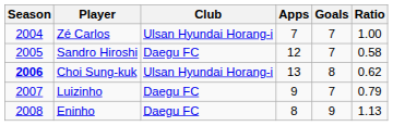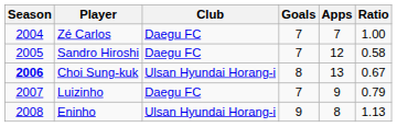columns swapped: Goals <-> Apps
Zé Carlos | Club: Ulsan Hyundai Horang-i -> Daegu FC
Choi Sung-kuk | Ratio: 0.62 -> 0.67
Eninho | Club: Daegu FC -> Ulsan Hyundai Horang-i
